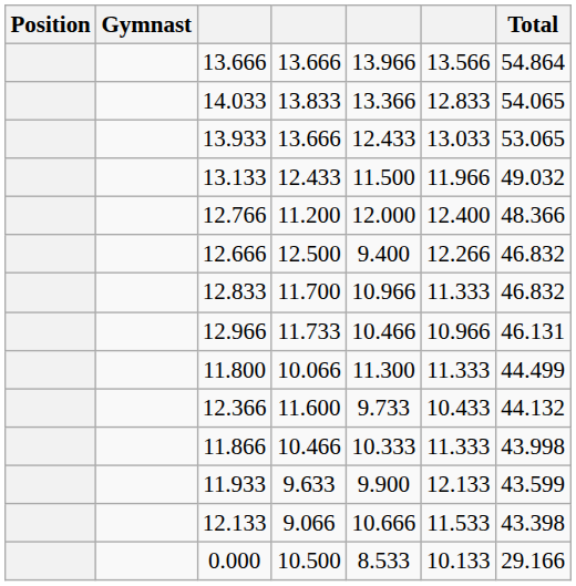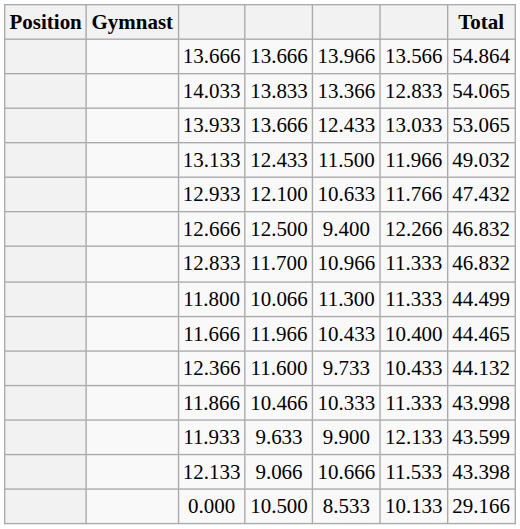- row: 12.766 | 11.200 | 12.000 | 12.400 | 48.366
+ row: 12.933 | 12.100 | 10.633 | 11.766 | 47.432
- row: 12.966 | 11.733 | 10.466 | 10.966 | 46.131
+ row: 11.666 | 11.966 | 10.433 | 10.400 | 44.465
